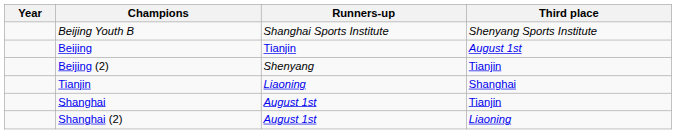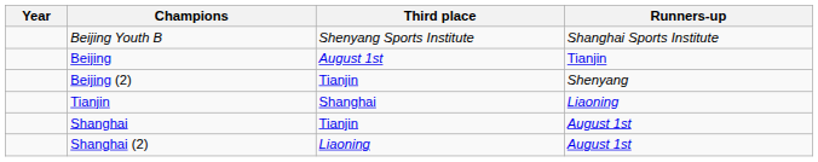columns swapped: Runners-up <-> Third place
